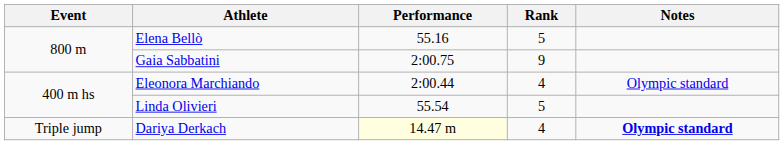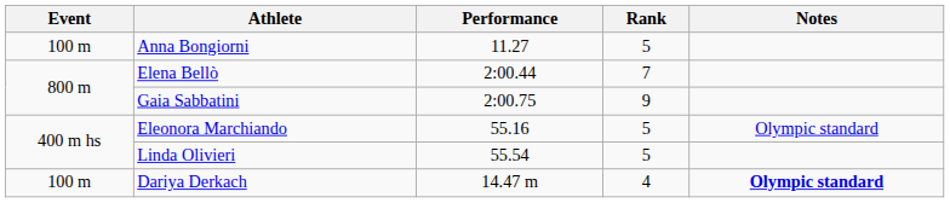+ row: 100 m | Anna Bongiorni | 11.27 | 5
Elena Bellò | Performance: 55.16 -> 2:00.44
Elena Bellò | Rank: 5 -> 7
Eleonora Marchiando | Performance: 2:00.44 -> 55.16
Eleonora Marchiando | Rank: 4 -> 5
Dariya Derkach | Event: Triple jump -> 100 m
Dariya Derkach | Performance: lightyellow background -> no background
